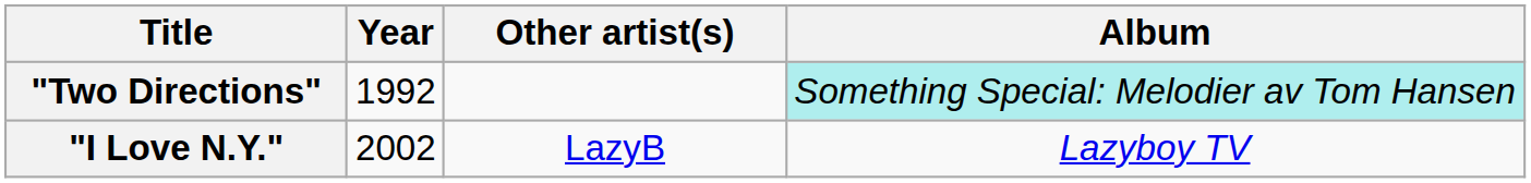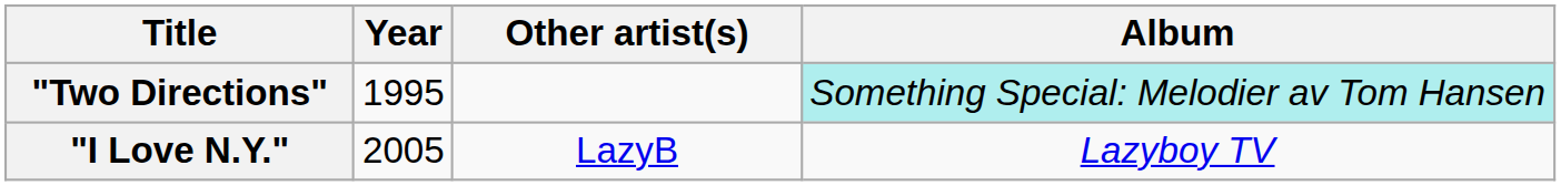"Two Directions" | Year: 1992 -> 1995
"I Love N.Y." | Year: 2002 -> 2005
